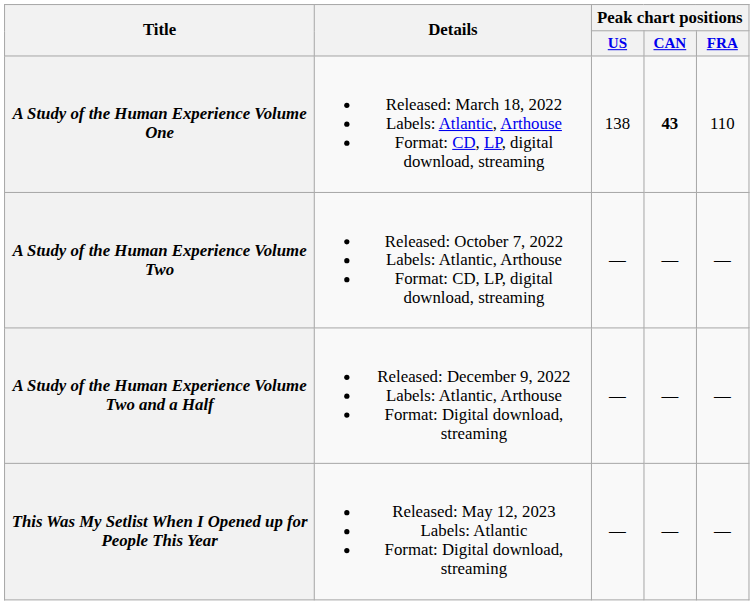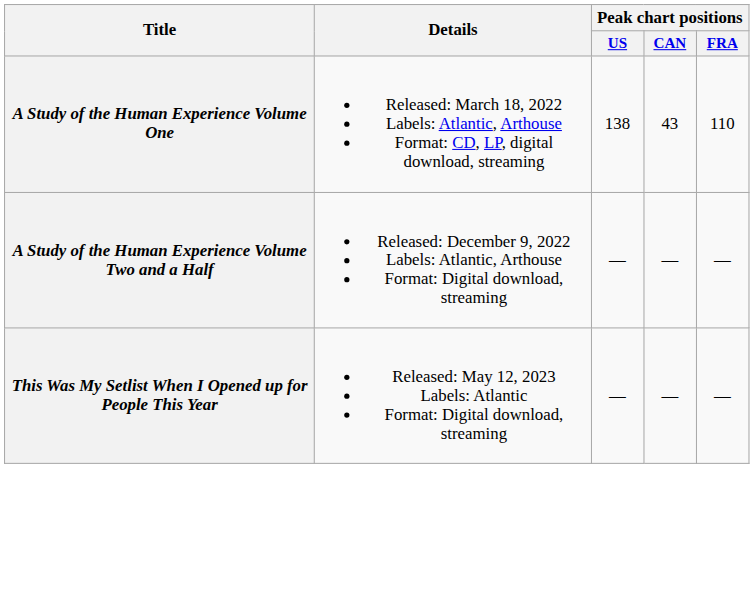A Study of the Human Experience Volume One | Peak chart positions / CAN: bold -> normal
- row: A Study of the Human Experience Volume Two | Released: October 7, 2022 Labels: Atlantic, Arthouse Format: CD, LP, digital download, streaming | — | — | —
